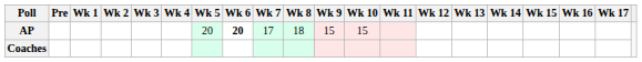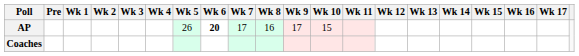AP | Wk 5: 20 -> 26
AP | Wk 8: 18 -> 16
AP | Wk 9: 15 -> 17
